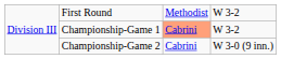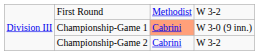Championship-Game 1 | column 4: W 3-2 -> W 3-0 (9 inn.)
Championship-Game 2 | column 4: W 3-0 (9 inn.) -> W 3-2
